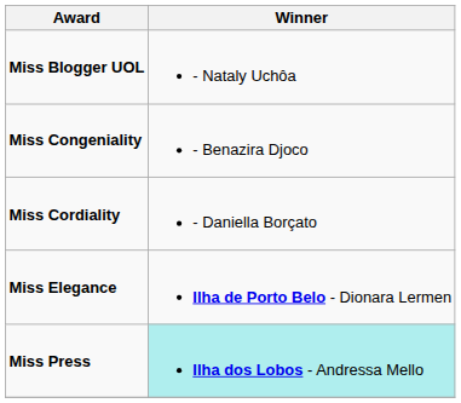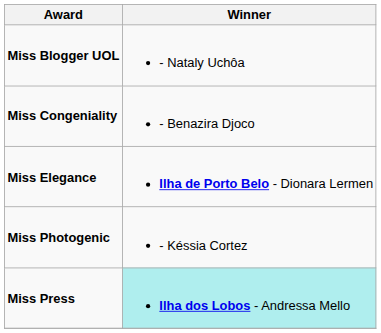- row: Miss Cordiality | - Daniella Borçato
+ row: Miss Photogenic | - Késsia Cortez
